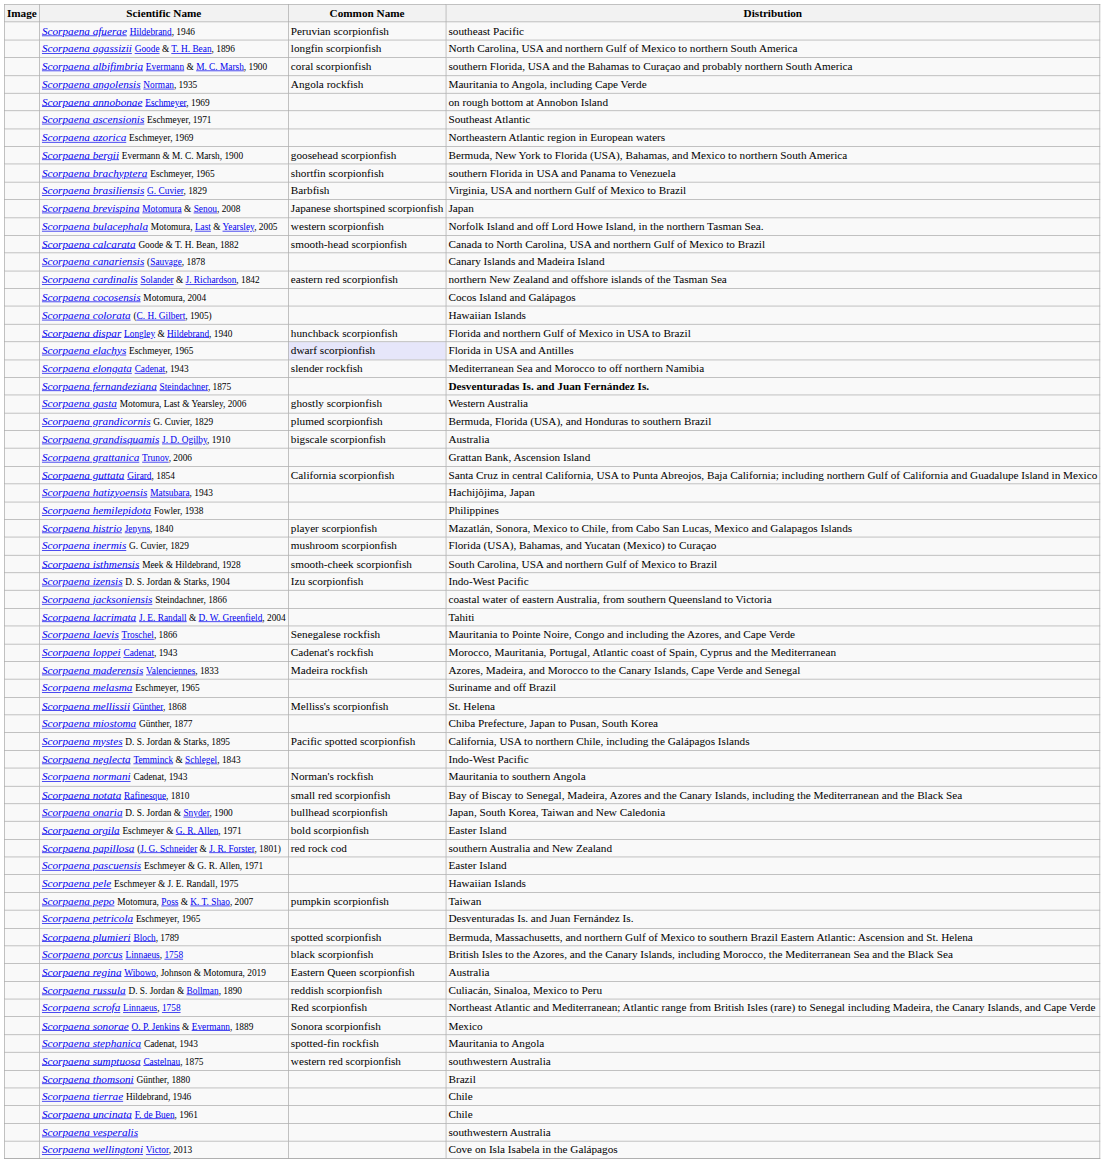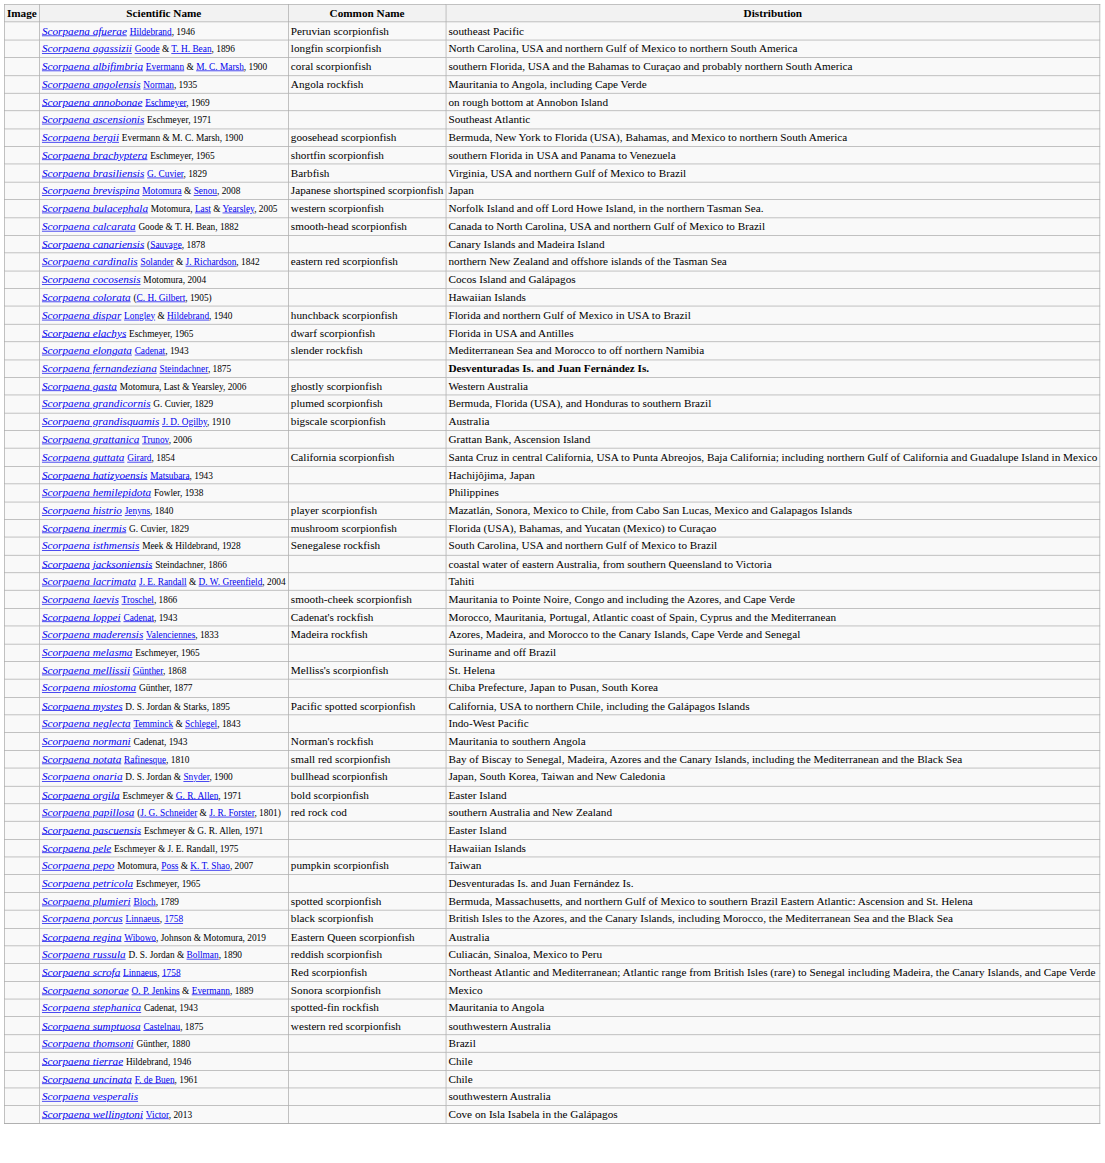- row: Scorpaena azorica Eschmeyer, 1969 | Northeastern Atlantic region in European waters
Scorpaena elachys Eschmeyer, 1965 | Common Name: lavender background -> no background
Scorpaena isthmensis Meek & Hildebrand, 1928 | Common Name: smooth-cheek scorpionfish -> Senegalese rockfish
- row: Scorpaena izensis D. S. Jordan & Starks, 1904 | Izu scorpionfish | Indo-West Pacific
Scorpaena laevis Troschel, 1866 | Common Name: Senegalese rockfish -> smooth-cheek scorpionfish
